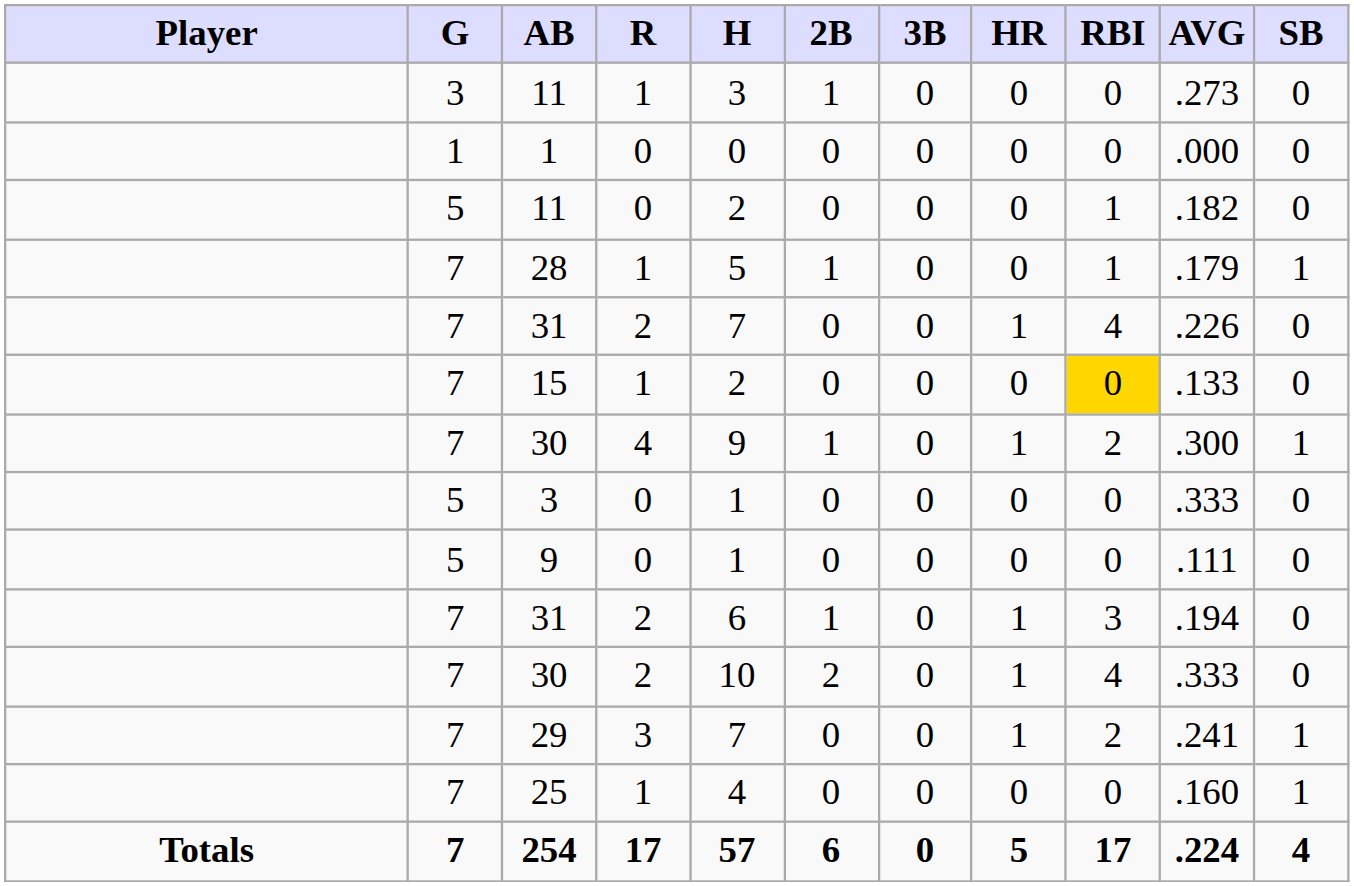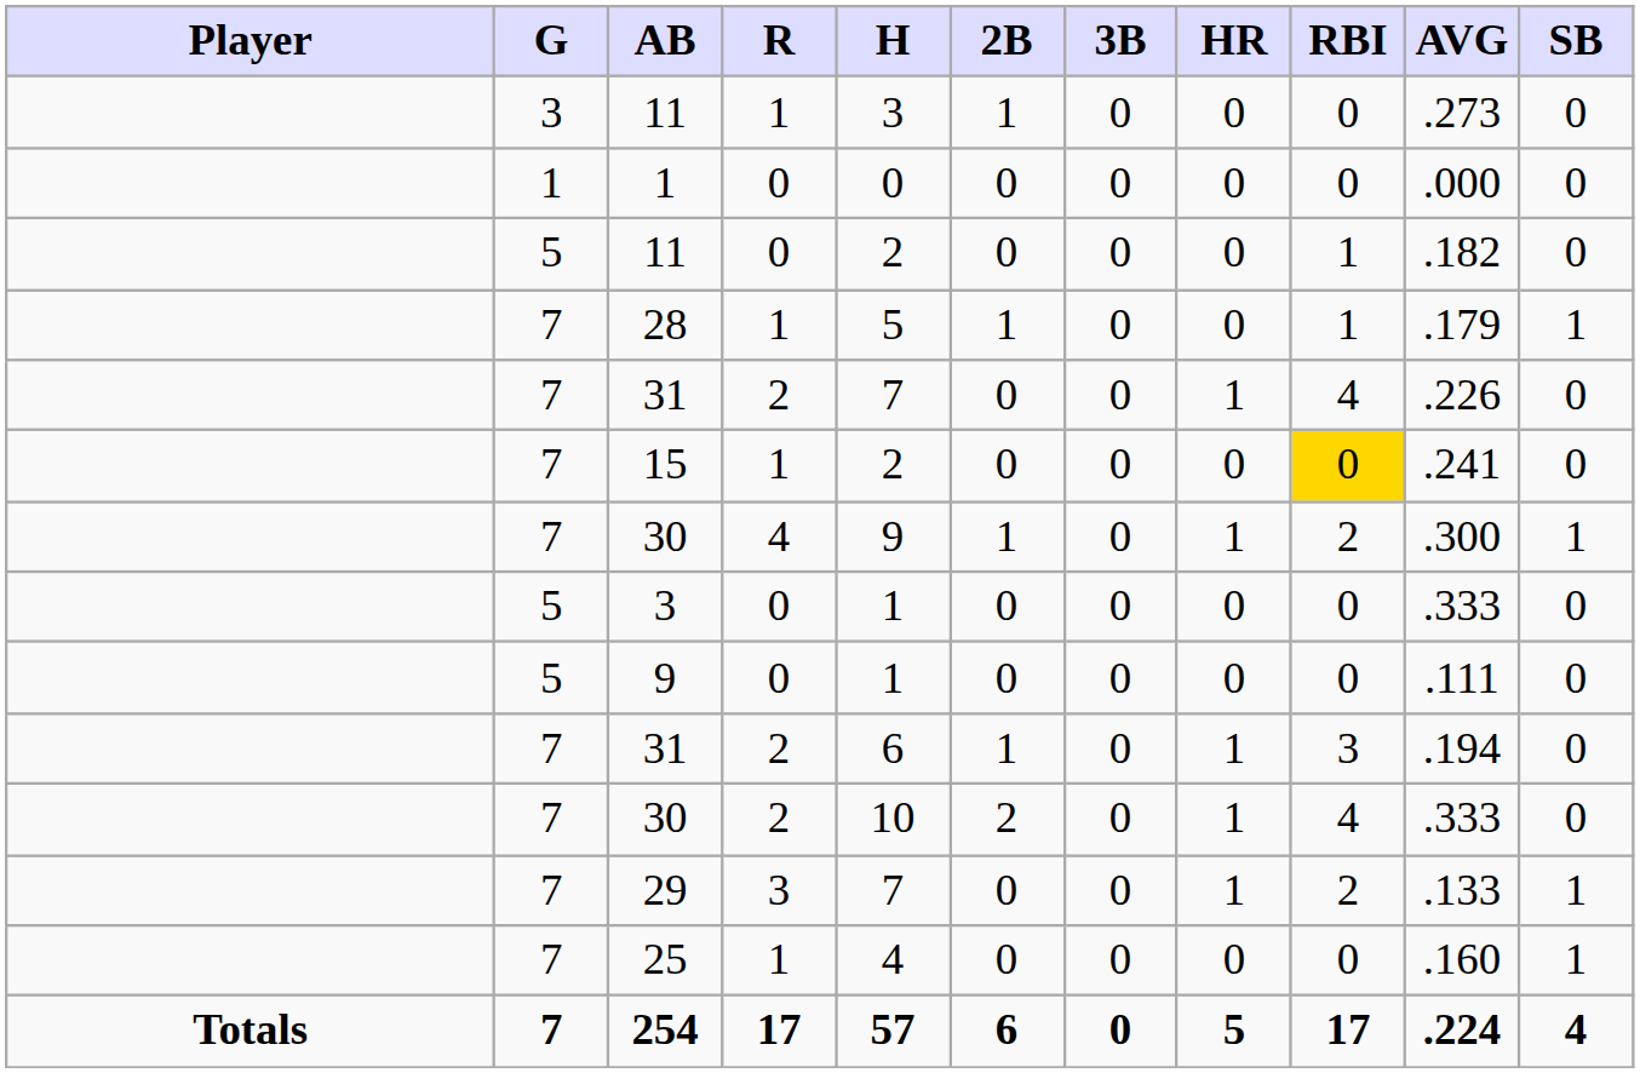15 | AVG: .133 -> .241
29 | AVG: .241 -> .133
